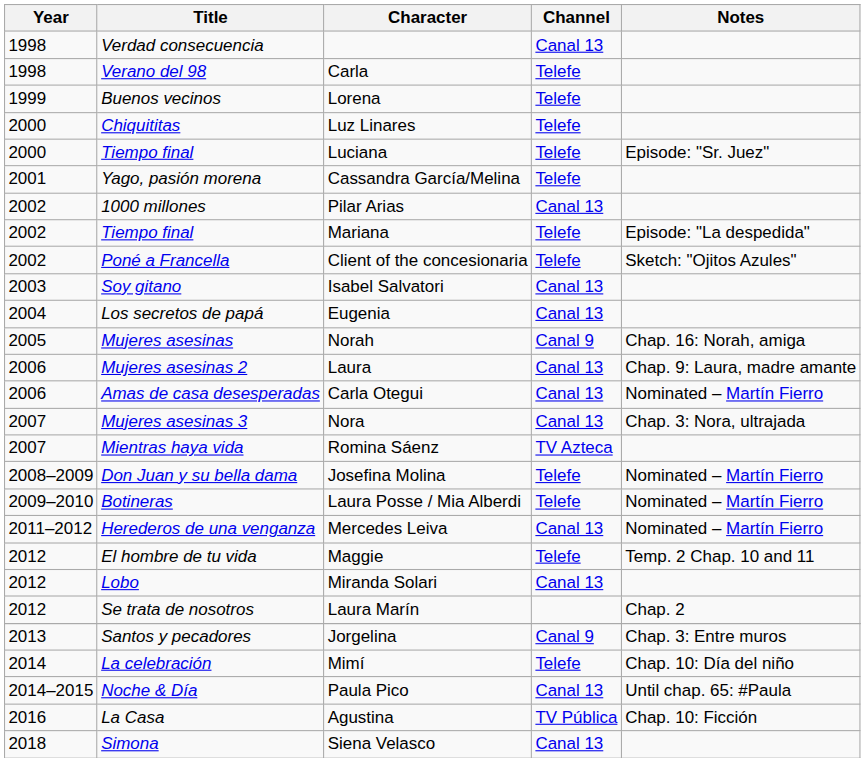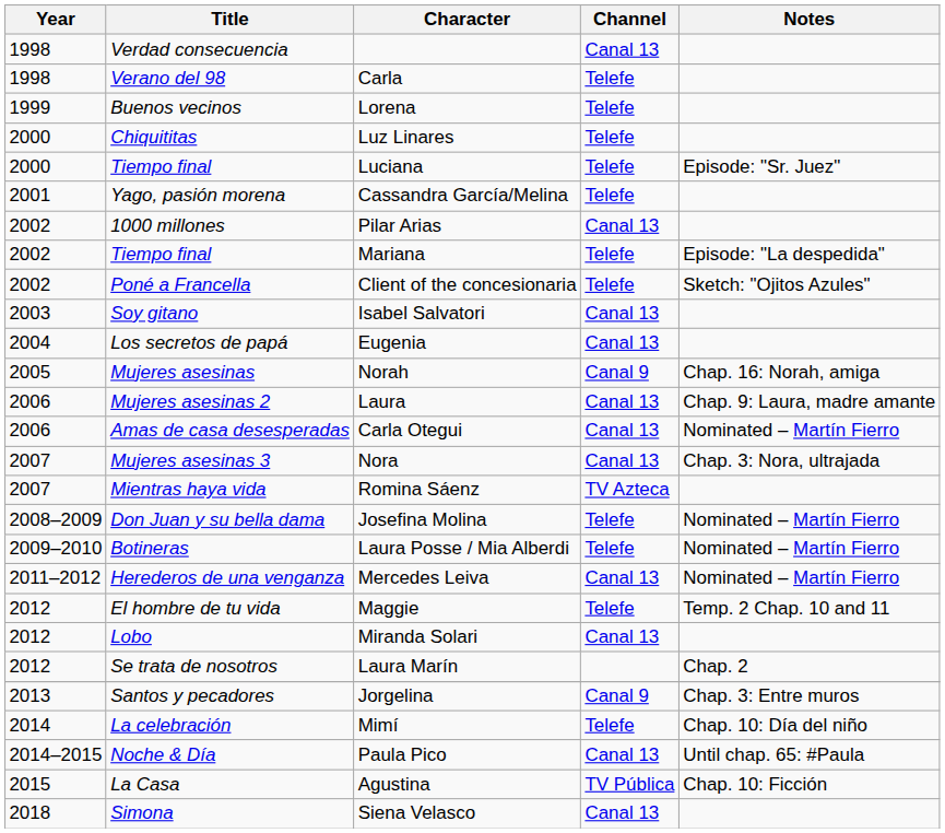Agustina | Year: 2016 -> 2015
